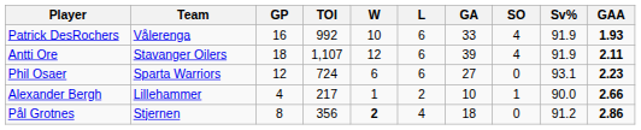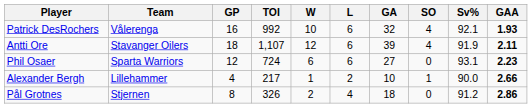Patrick DesRochers | GA: 33 -> 32
Patrick DesRochers | Sv%: 91.9 -> 92.1
Pål Grotnes | TOI: 356 -> 326
Pål Grotnes | W: bold -> normal
